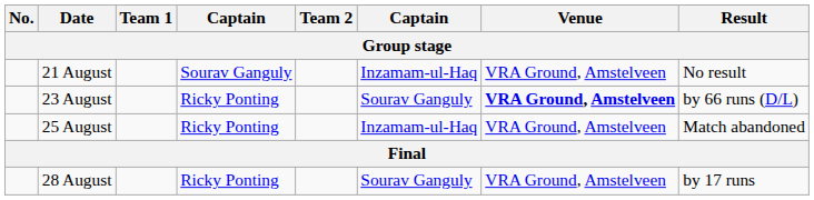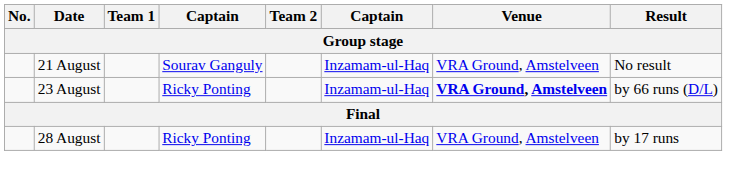23 August | column 6: Sourav Ganguly -> Inzamam-ul-Haq
- row: 25 August | Ricky Ponting | Inzamam-ul-Haq | VRA Ground, Amstelveen | Match abandoned
28 August | column 6: Sourav Ganguly -> Inzamam-ul-Haq
